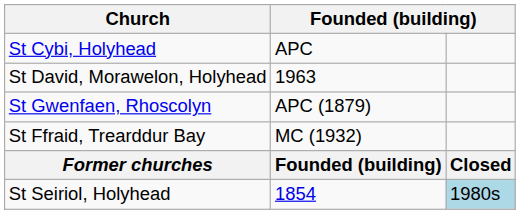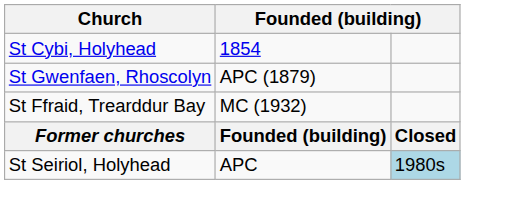St Cybi, Holyhead | column 2: APC -> 1854
- row: St David, Morawelon, Holyhead | 1963
St Seiriol, Holyhead | column 2: 1854 -> APC
